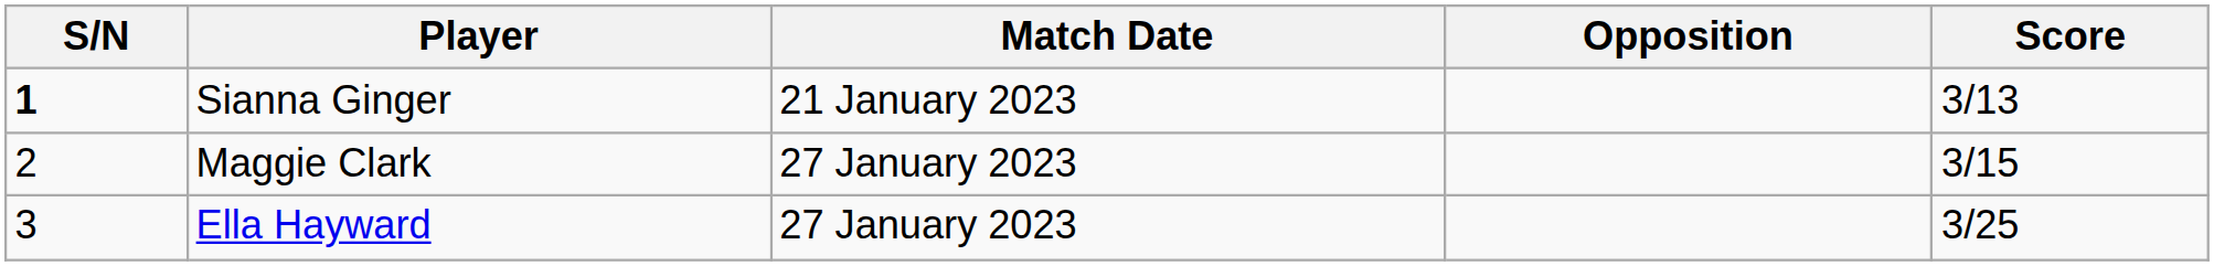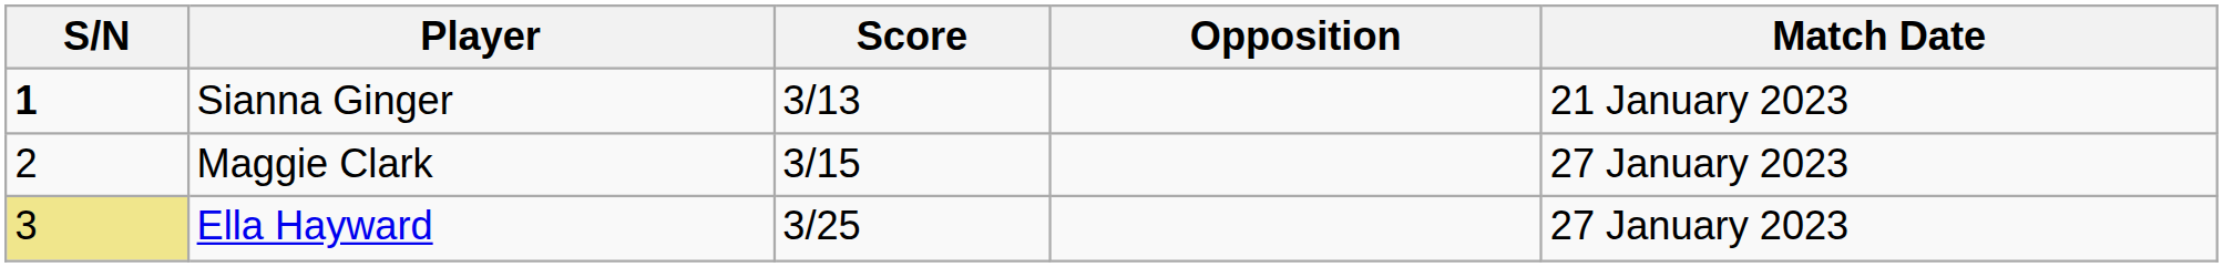columns swapped: Score <-> Match Date
Ella Hayward | S/N: no background -> khaki background
